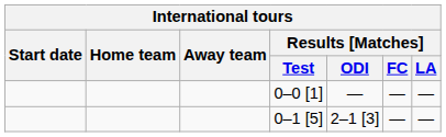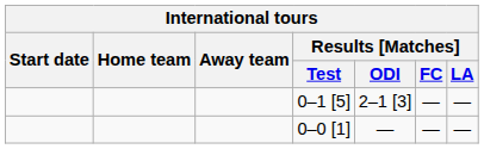rows swapped: 0–0 [1] <-> 0–1 [5]
